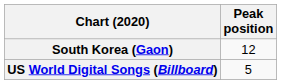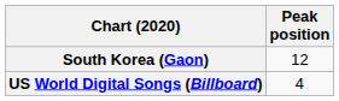US World Digital Songs (Billboard) | Peak position: 5 -> 4
